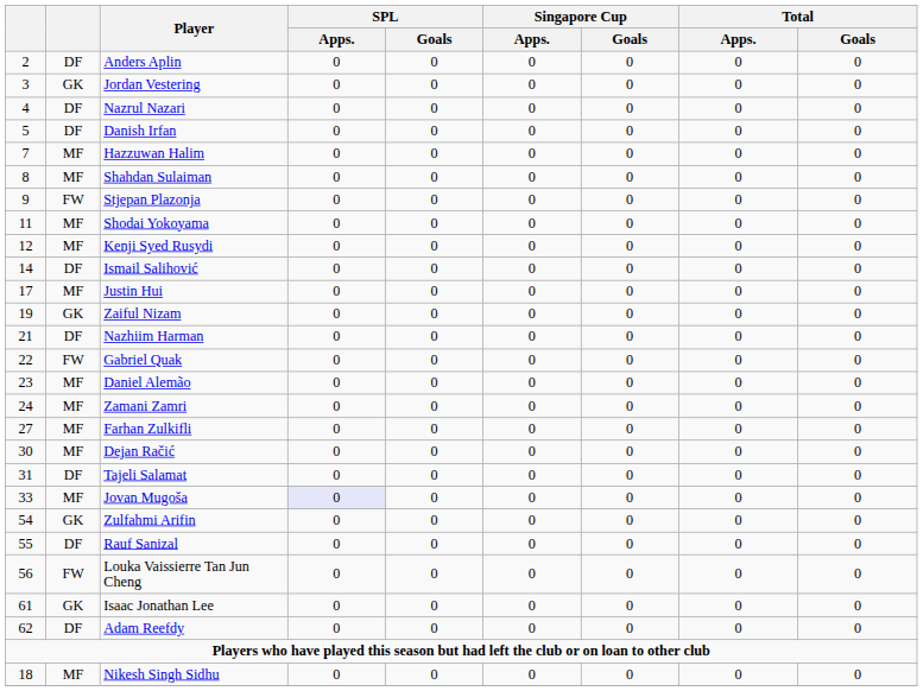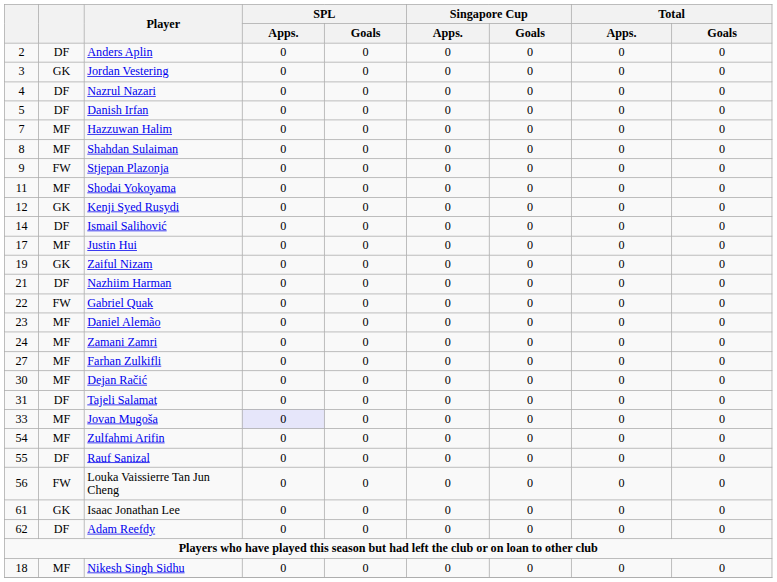Kenji Syed Rusydi | column 2: MF -> GK
Zulfahmi Arifin | column 2: GK -> MF
